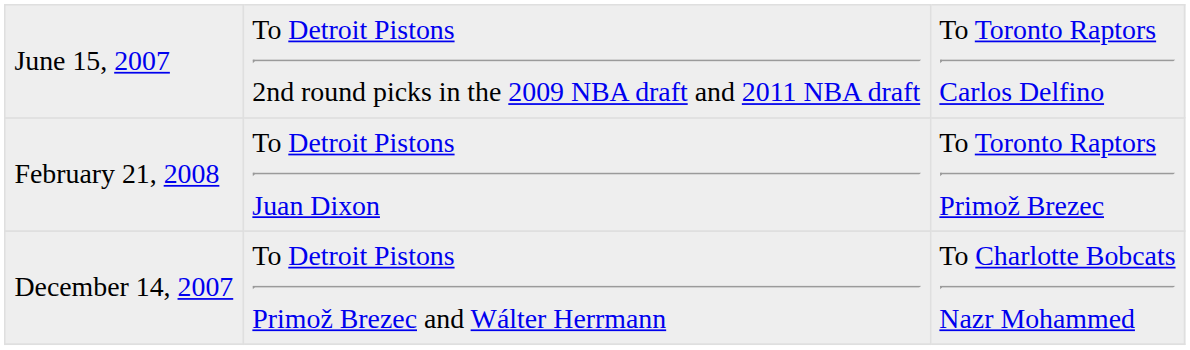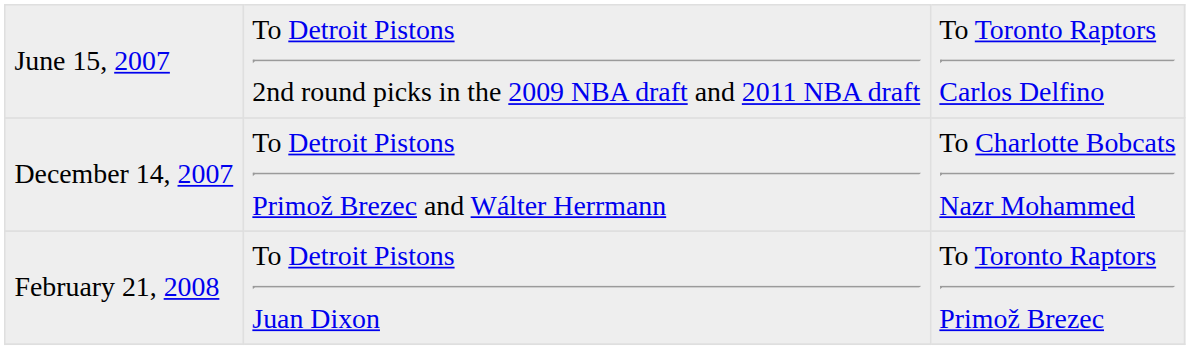rows swapped: December 14, 2007 <-> February 21, 2008
